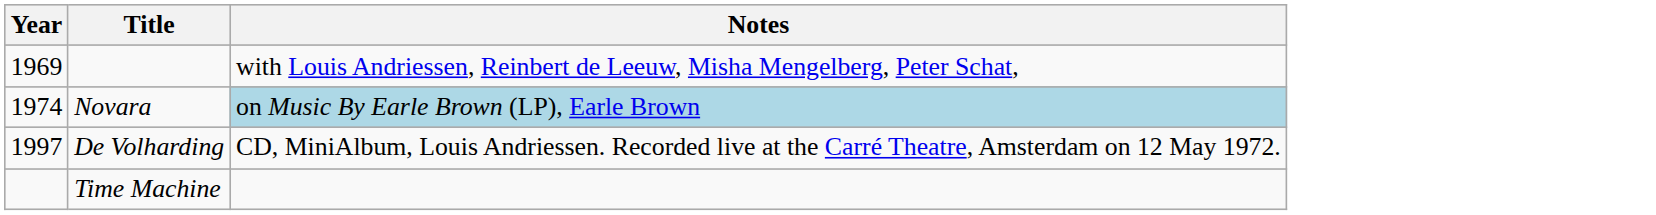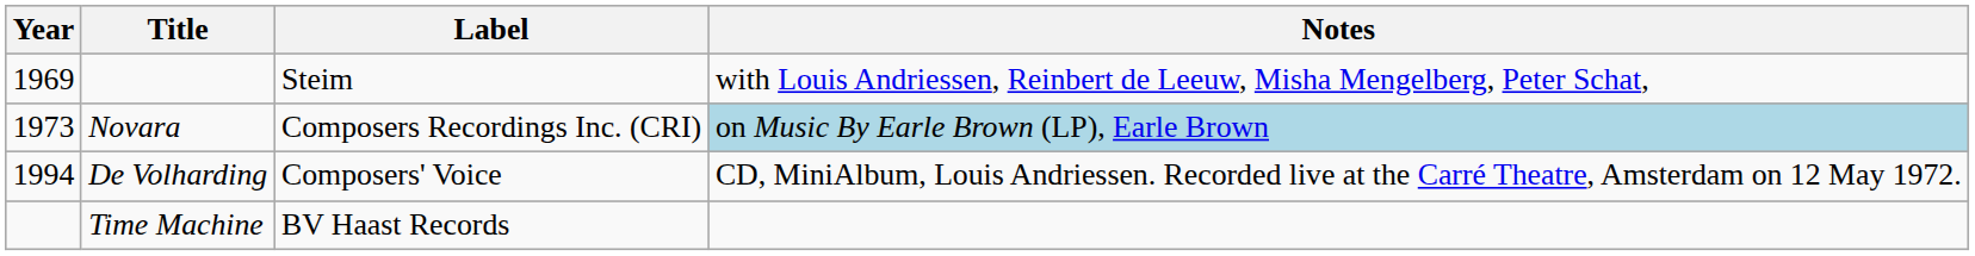+ column: Label | Steim | Composers Recordings Inc. (CRI) | Composers' Voice | BV Haast Records
Novara | Year: 1974 -> 1973
De Volharding | Year: 1997 -> 1994
